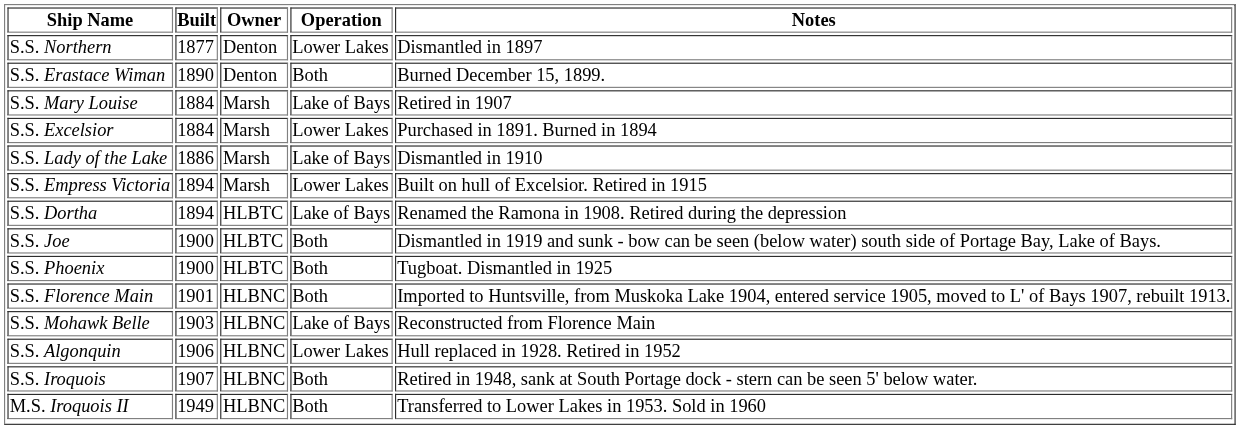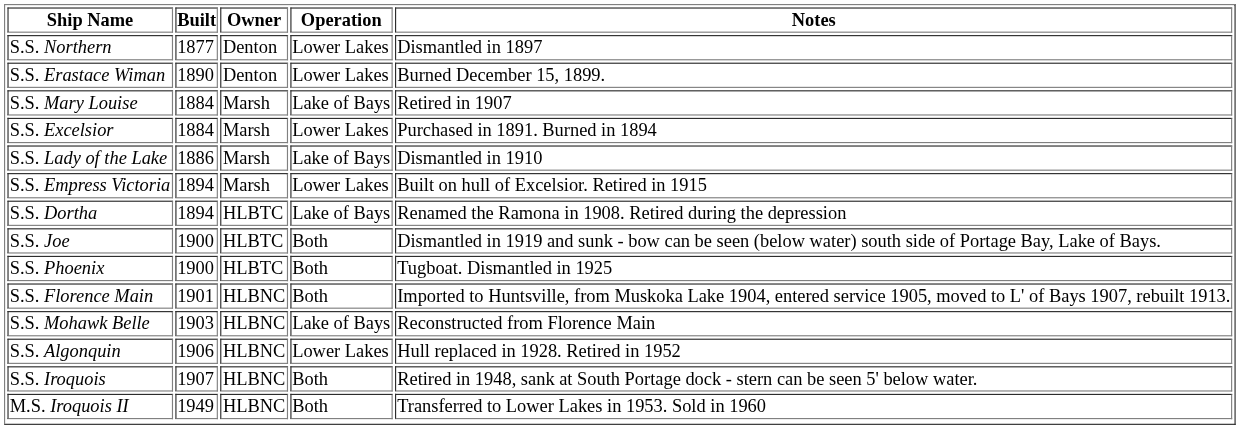S.S. Erastace Wiman | Operation: Both -> Lower Lakes
